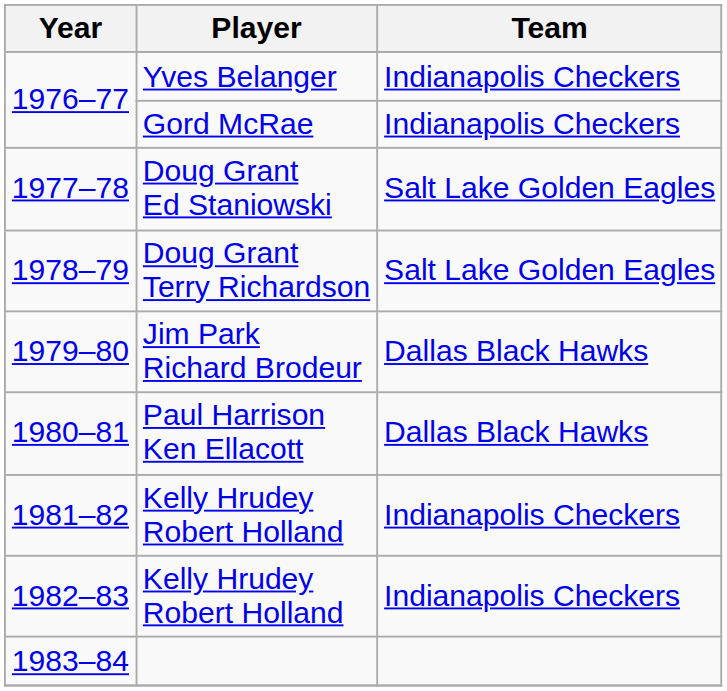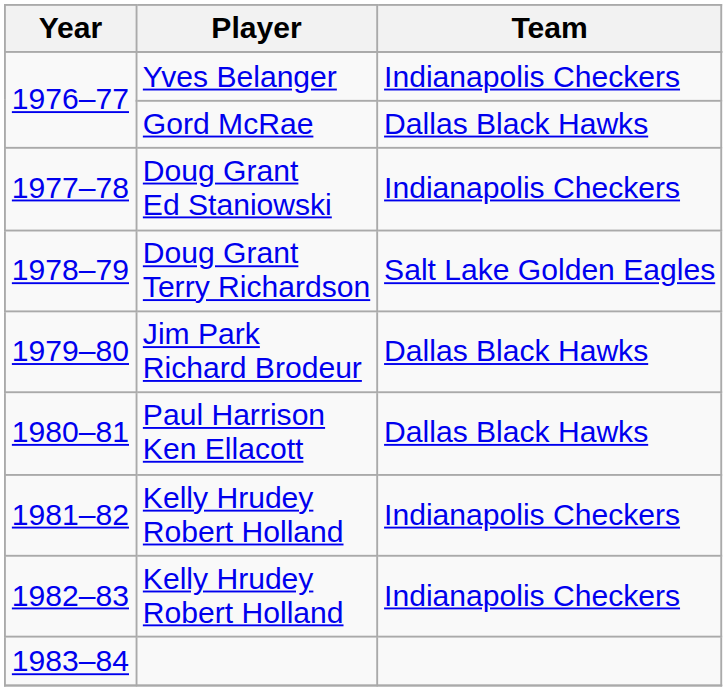1976–77 / Gord McRae | Team: Indianapolis Checkers -> Dallas Black Hawks
1977–78 | Team: Salt Lake Golden Eagles -> Indianapolis Checkers
